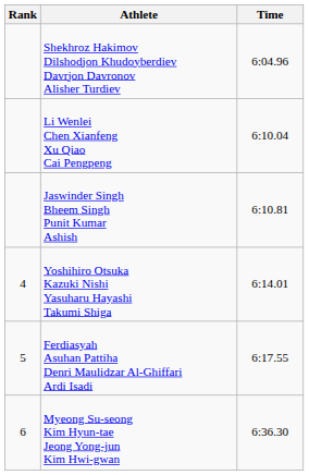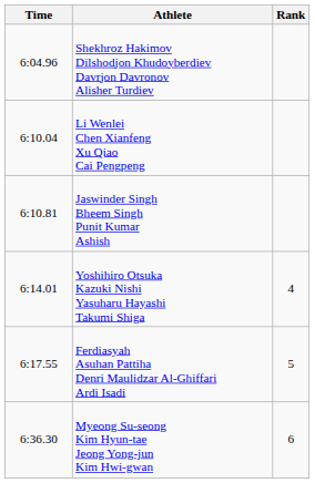columns swapped: Rank <-> Time
